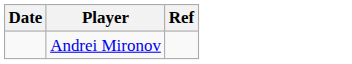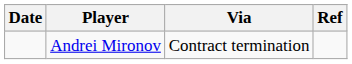+ column: Via | Contract termination
